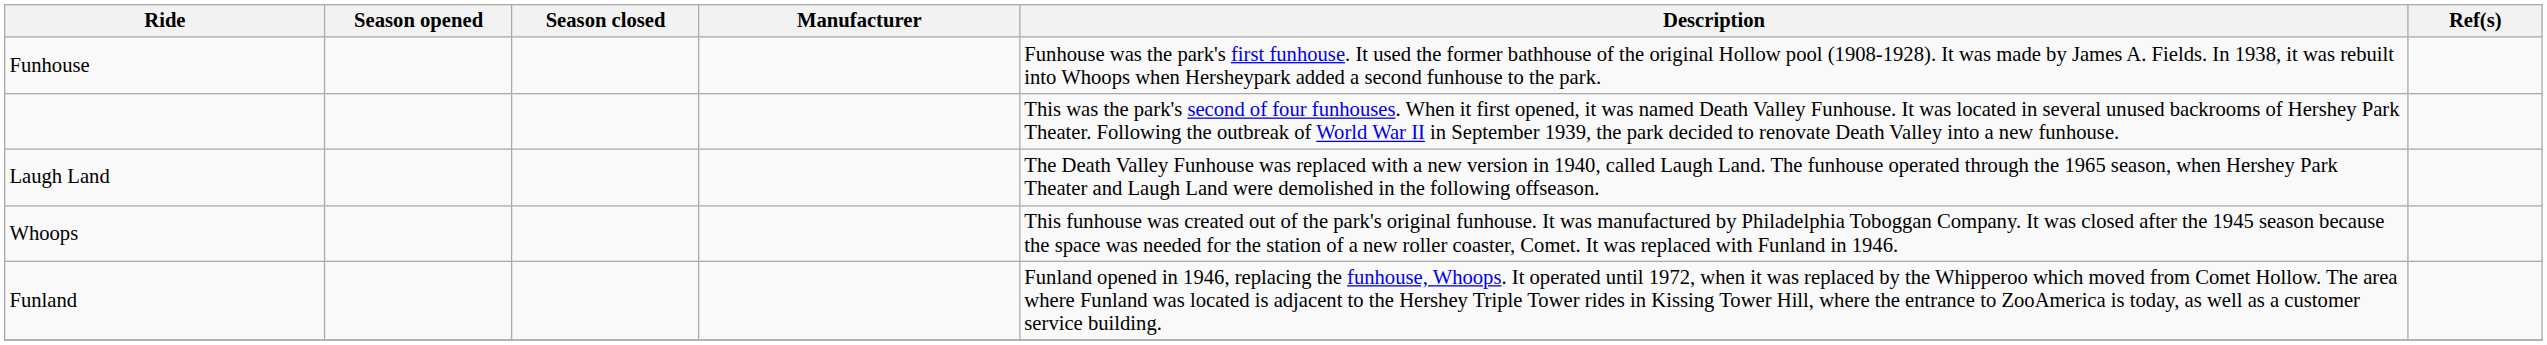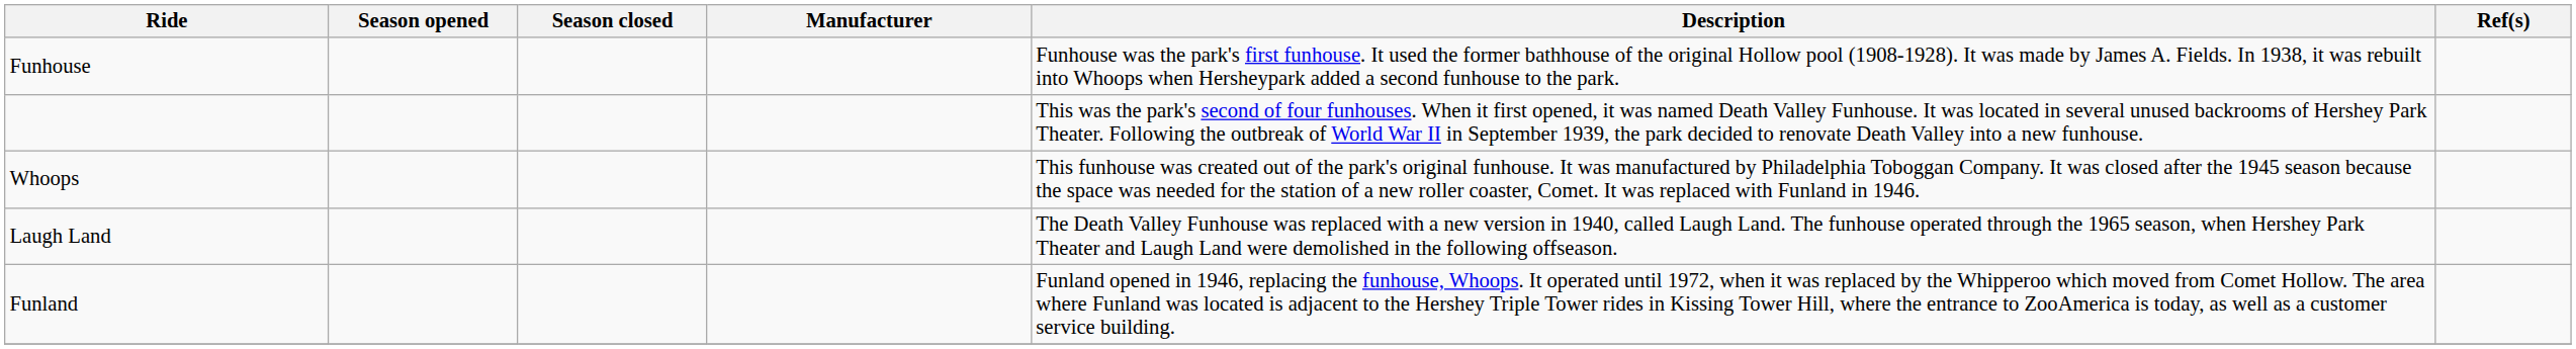rows swapped: Whoops <-> Laugh Land
